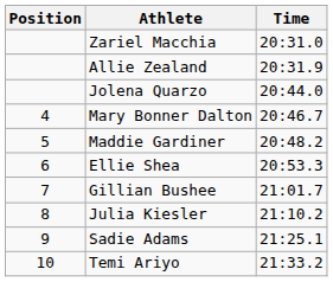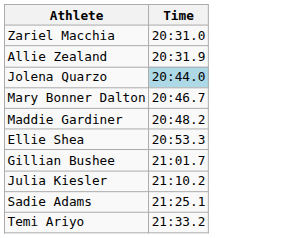- column: Position | 4 | 5 | 6 | 7 | 8 | 9 | 10
Jolena Quarzo | Time: no background -> lightblue background
